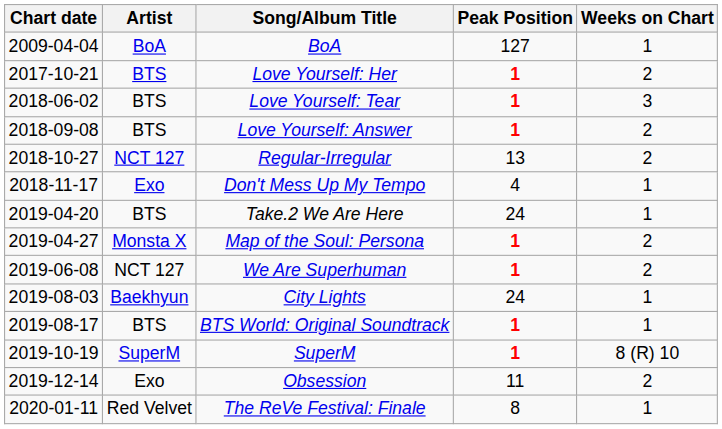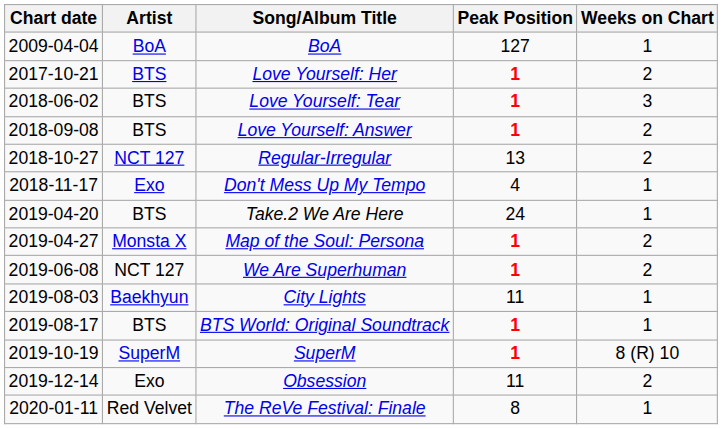City Lights | Peak Position: 24 -> 11
